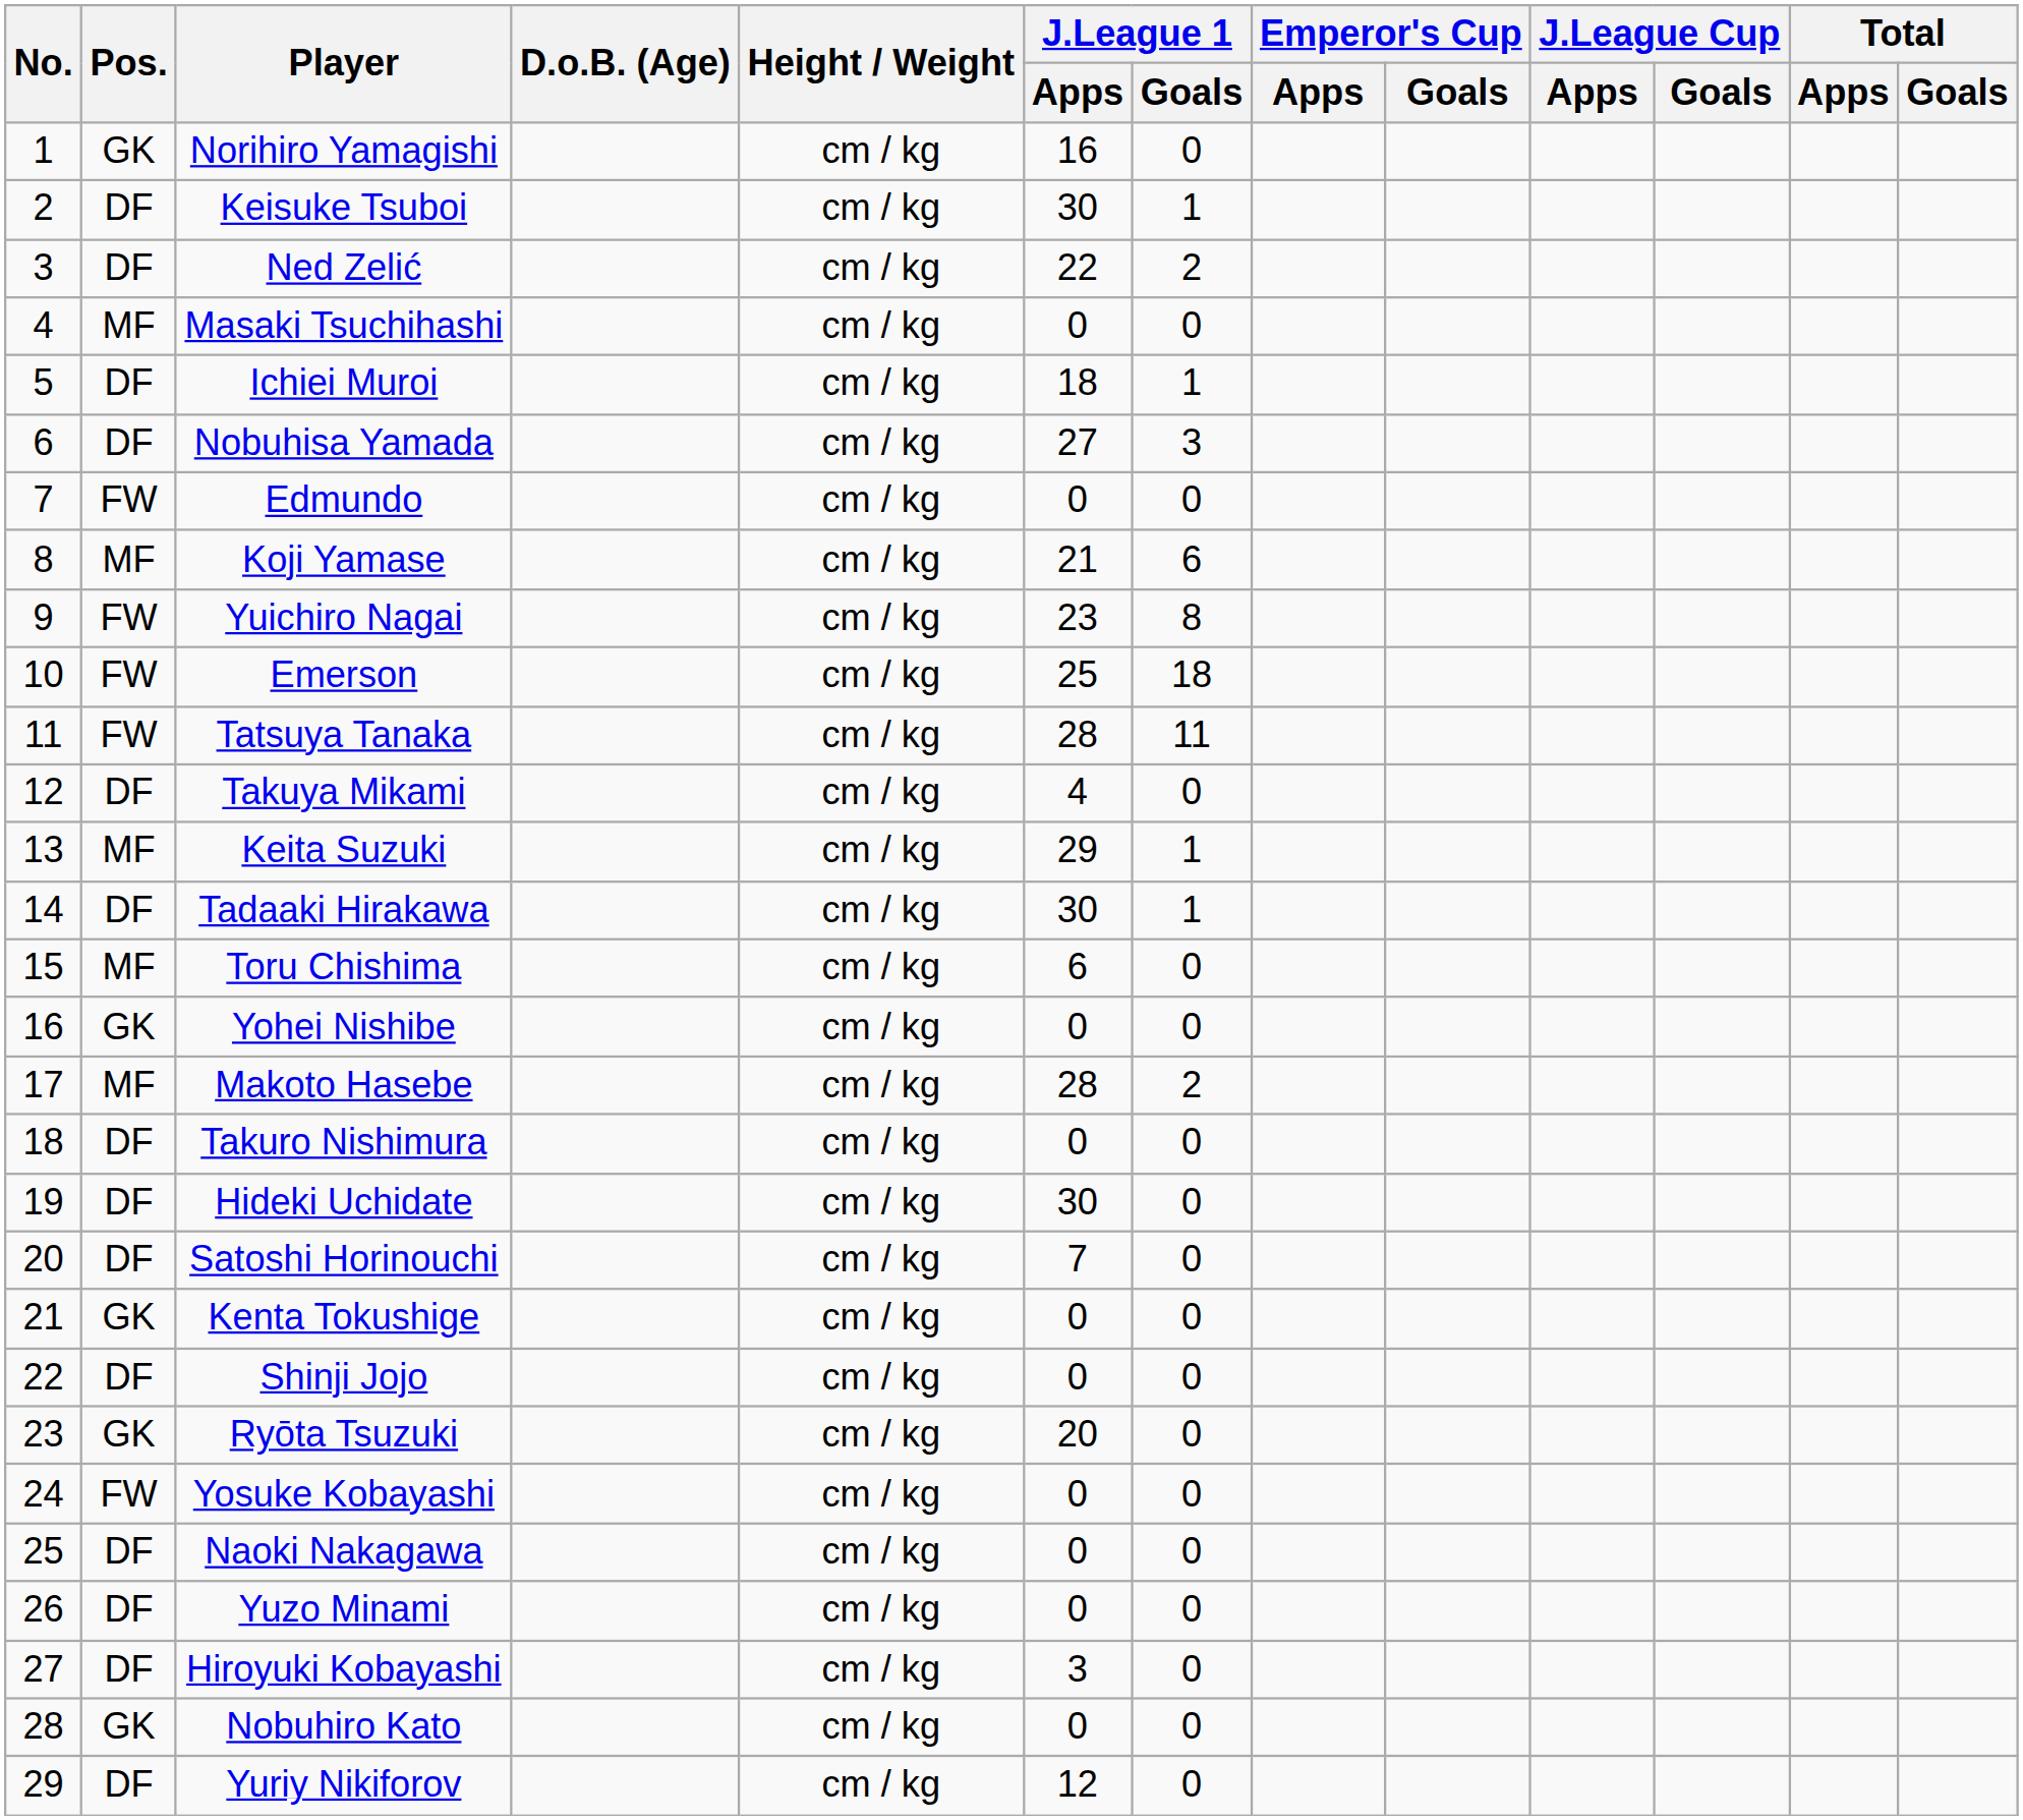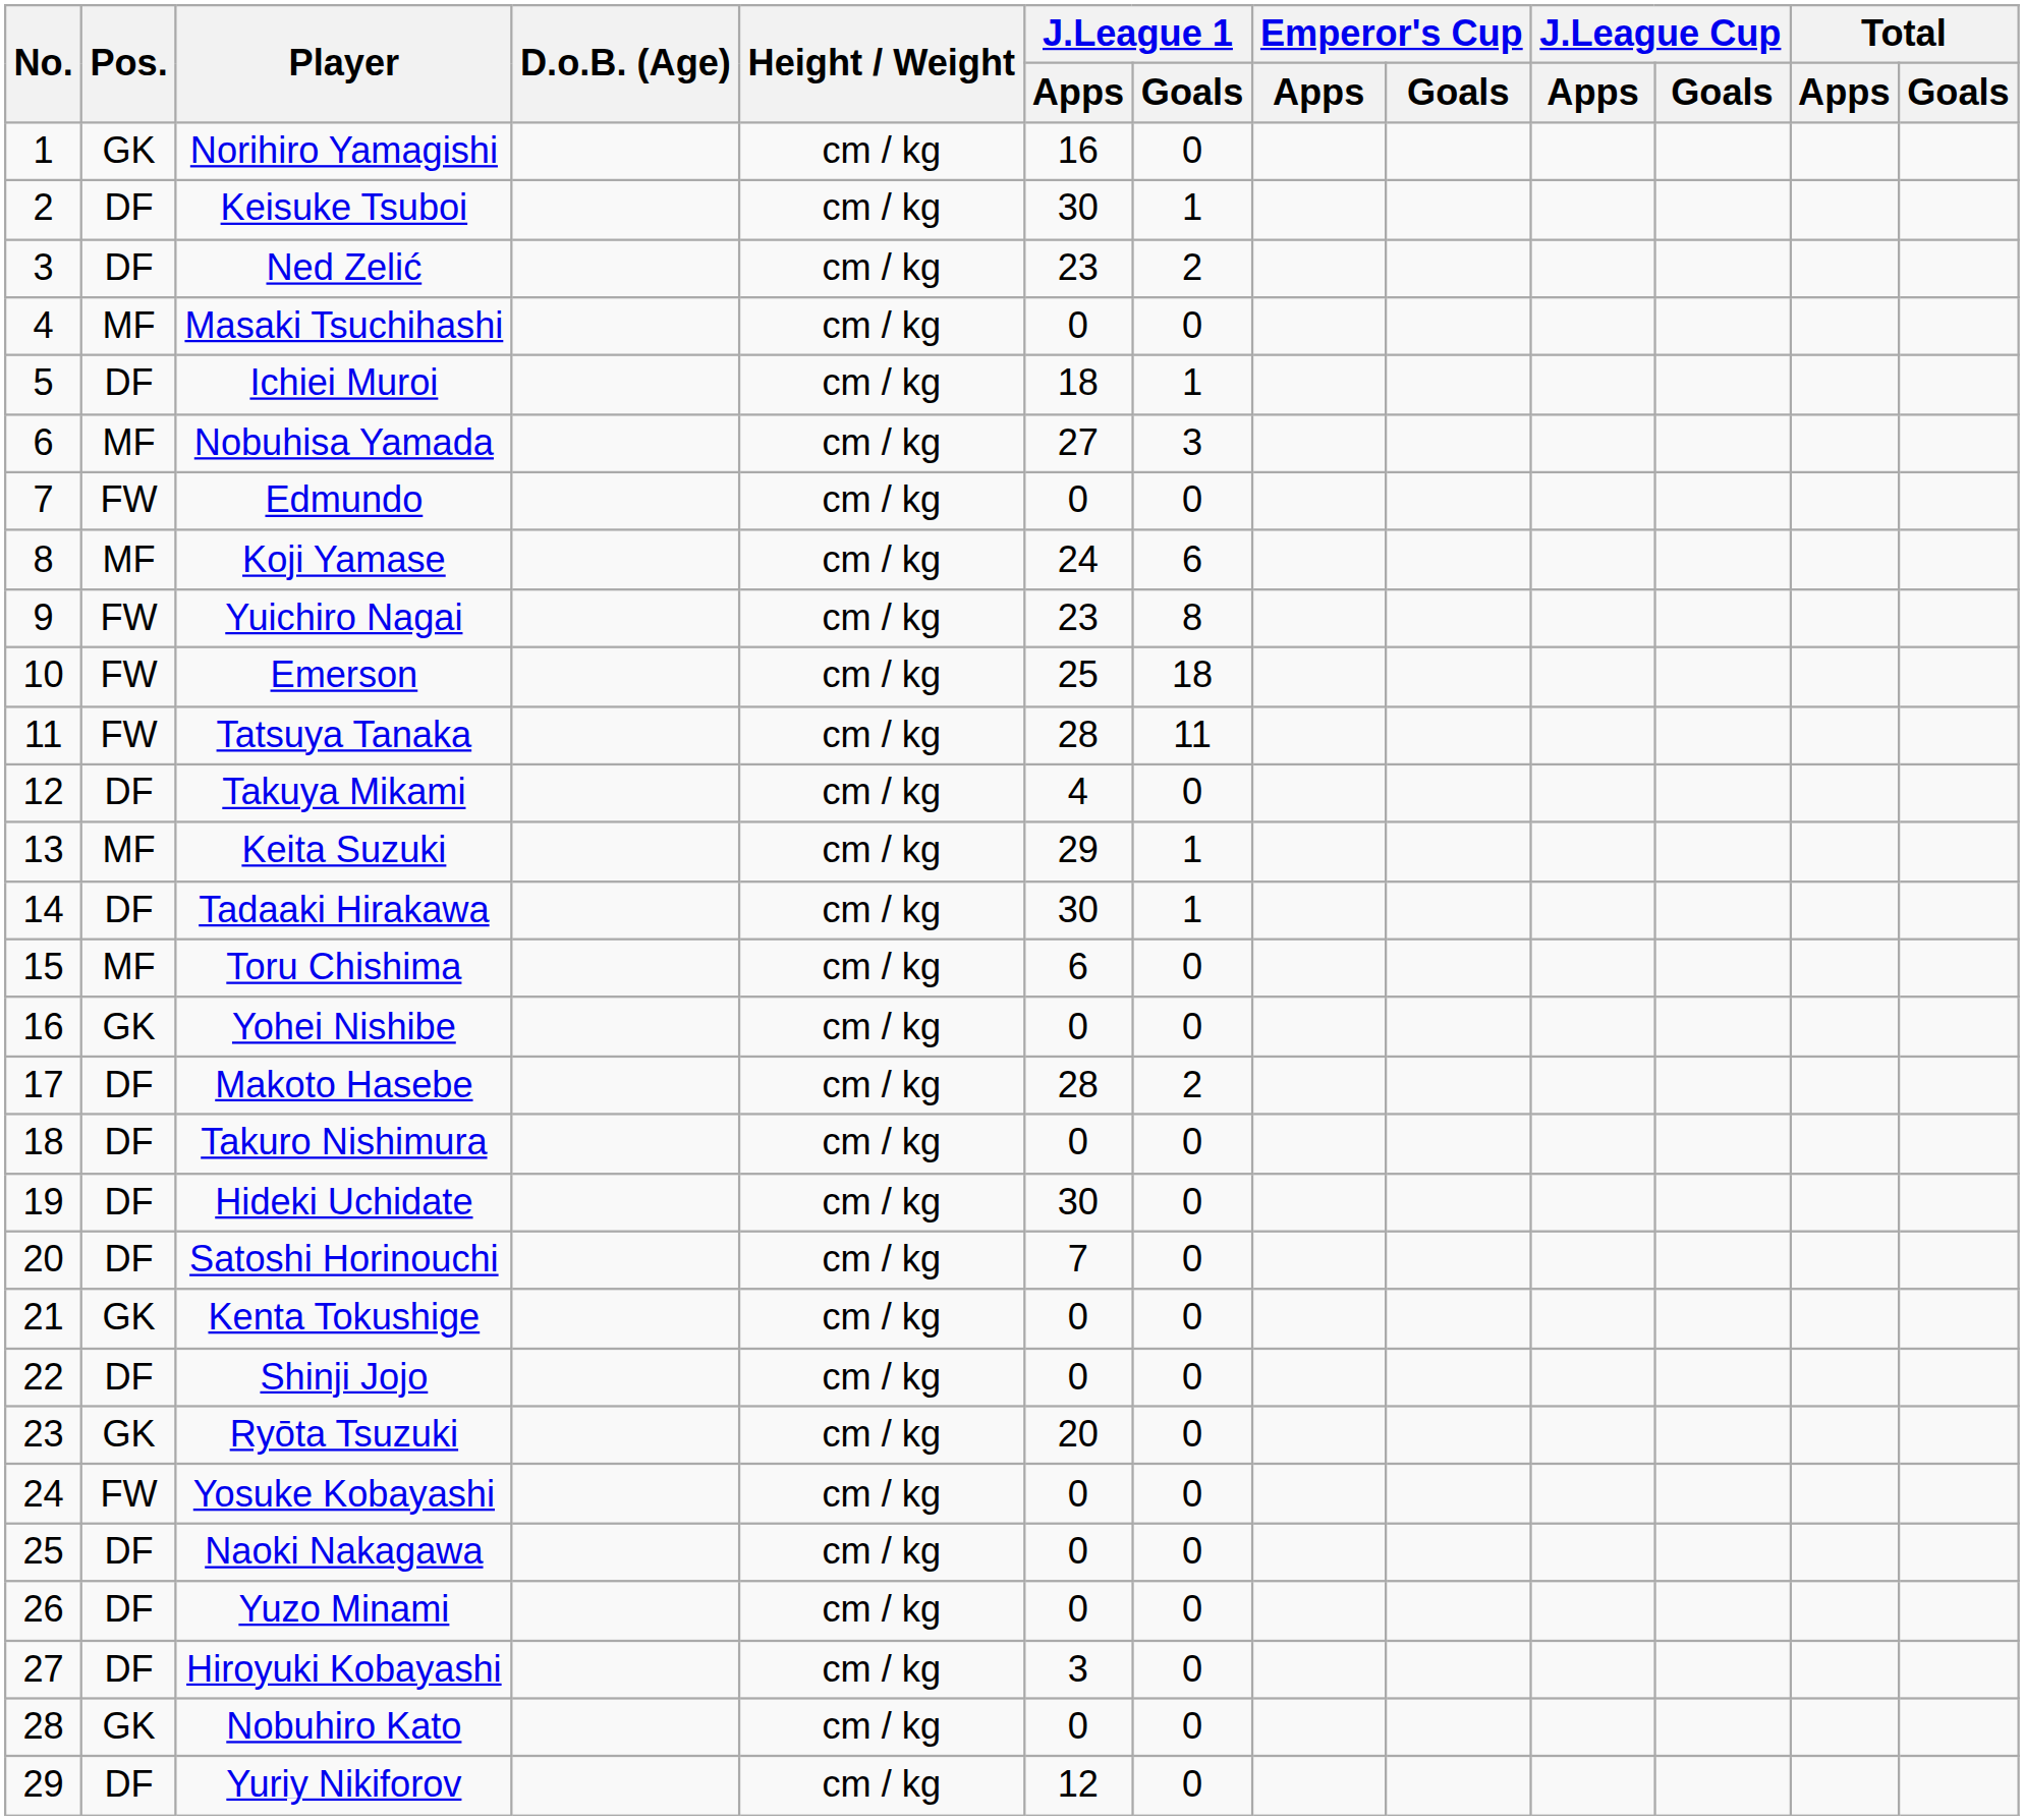Ned Zelić | J.League 1 / Apps: 22 -> 23
Nobuhisa Yamada | Pos.: DF -> MF
Koji Yamase | J.League 1 / Apps: 21 -> 24
Makoto Hasebe | Pos.: MF -> DF
